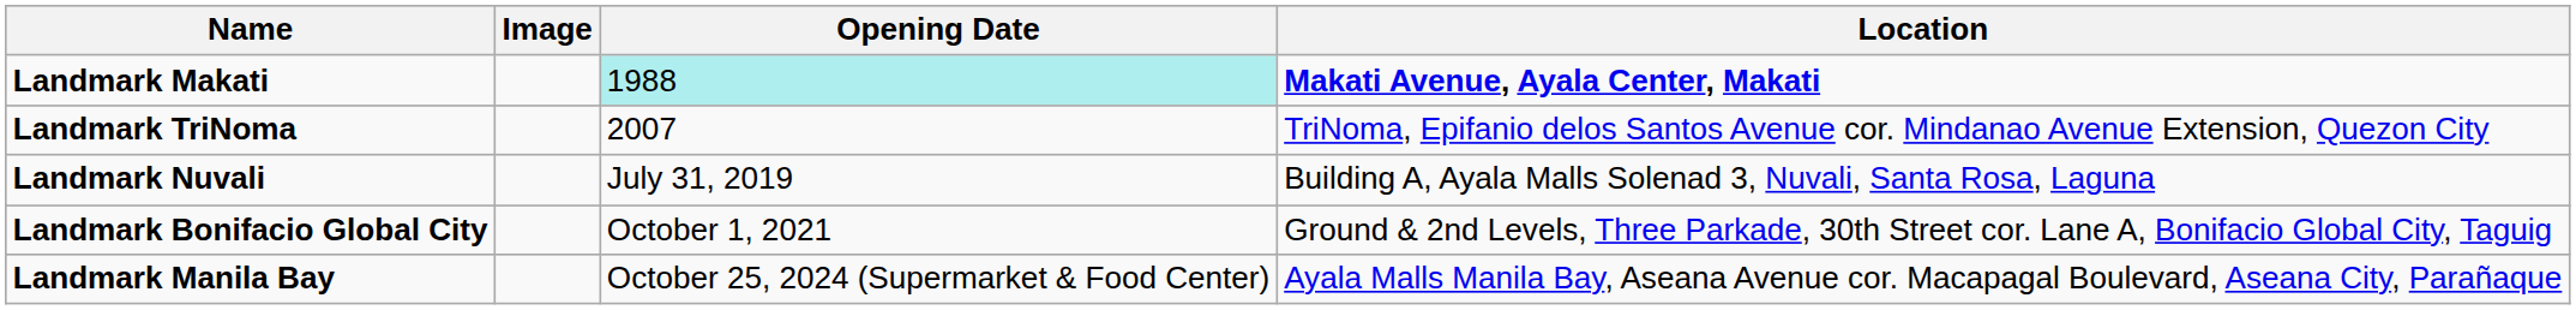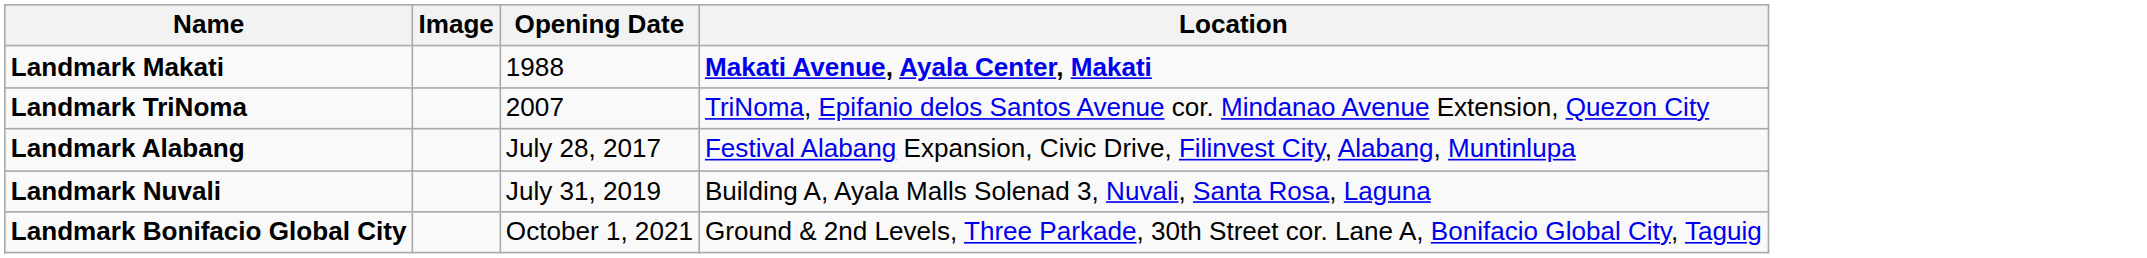Landmark Makati | Opening Date: paleturquoise background -> no background
+ row: Landmark Alabang | July 28, 2017 | Festival Alabang Expansion, Civic Drive, Filinvest City, Alabang, Muntinlupa
- row: Landmark Manila Bay | October 25, 2024 (Supermarket & Food Center) | Ayala Malls Manila Bay, Aseana Avenue cor. Macapagal Boulevard, Aseana City, Parañaque
